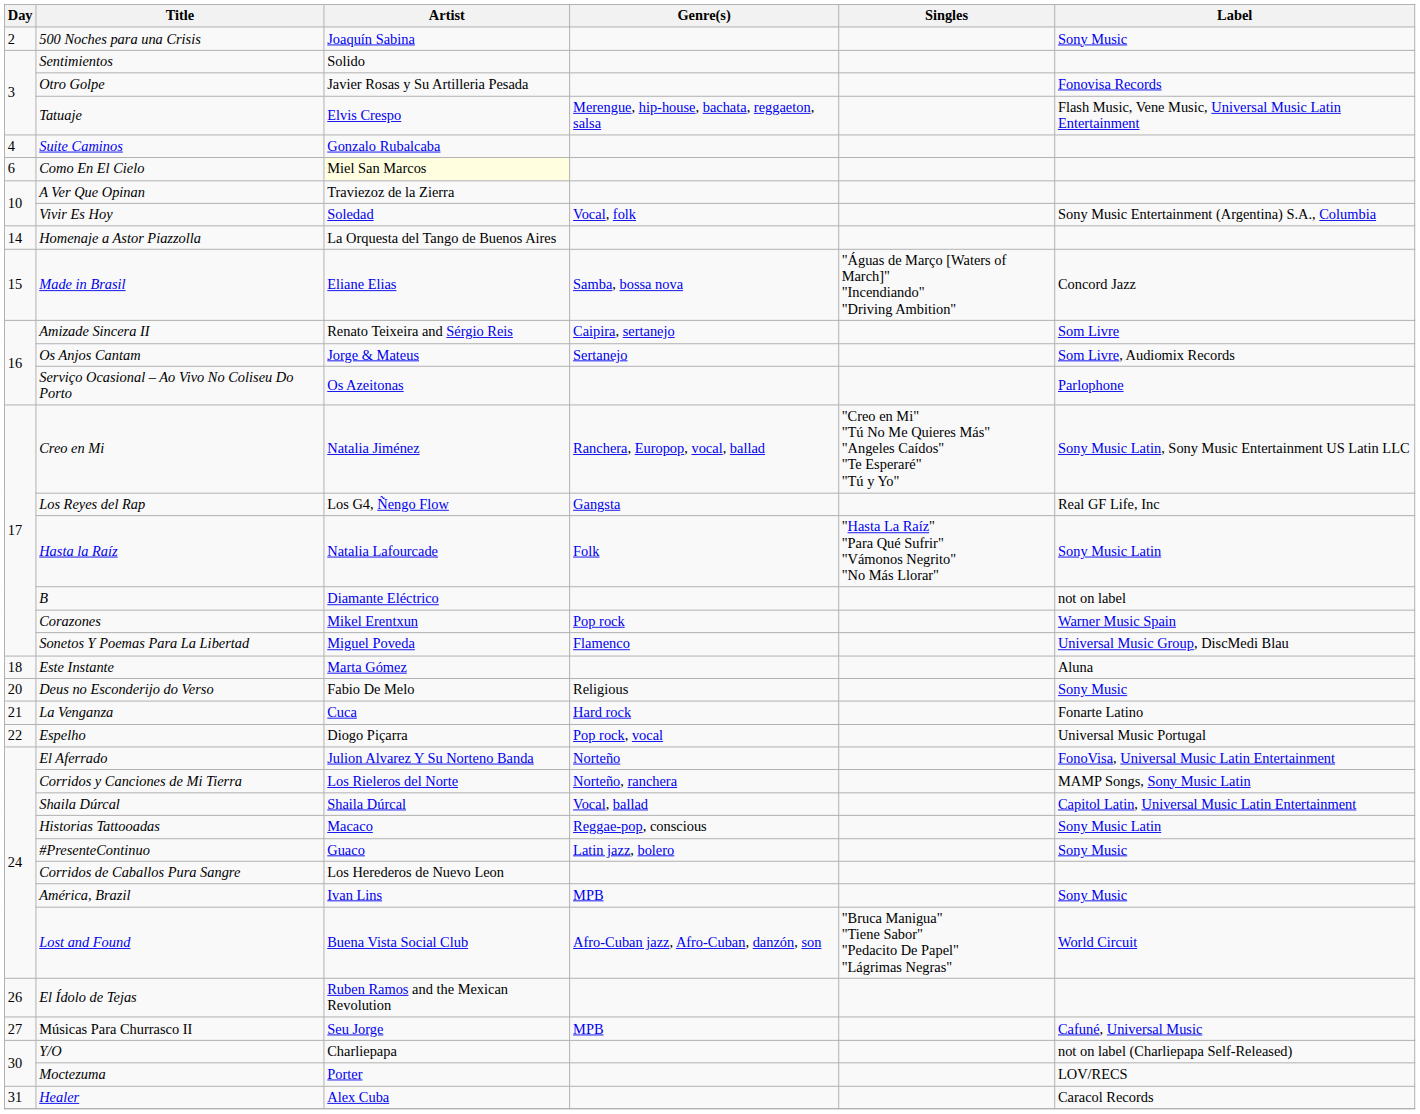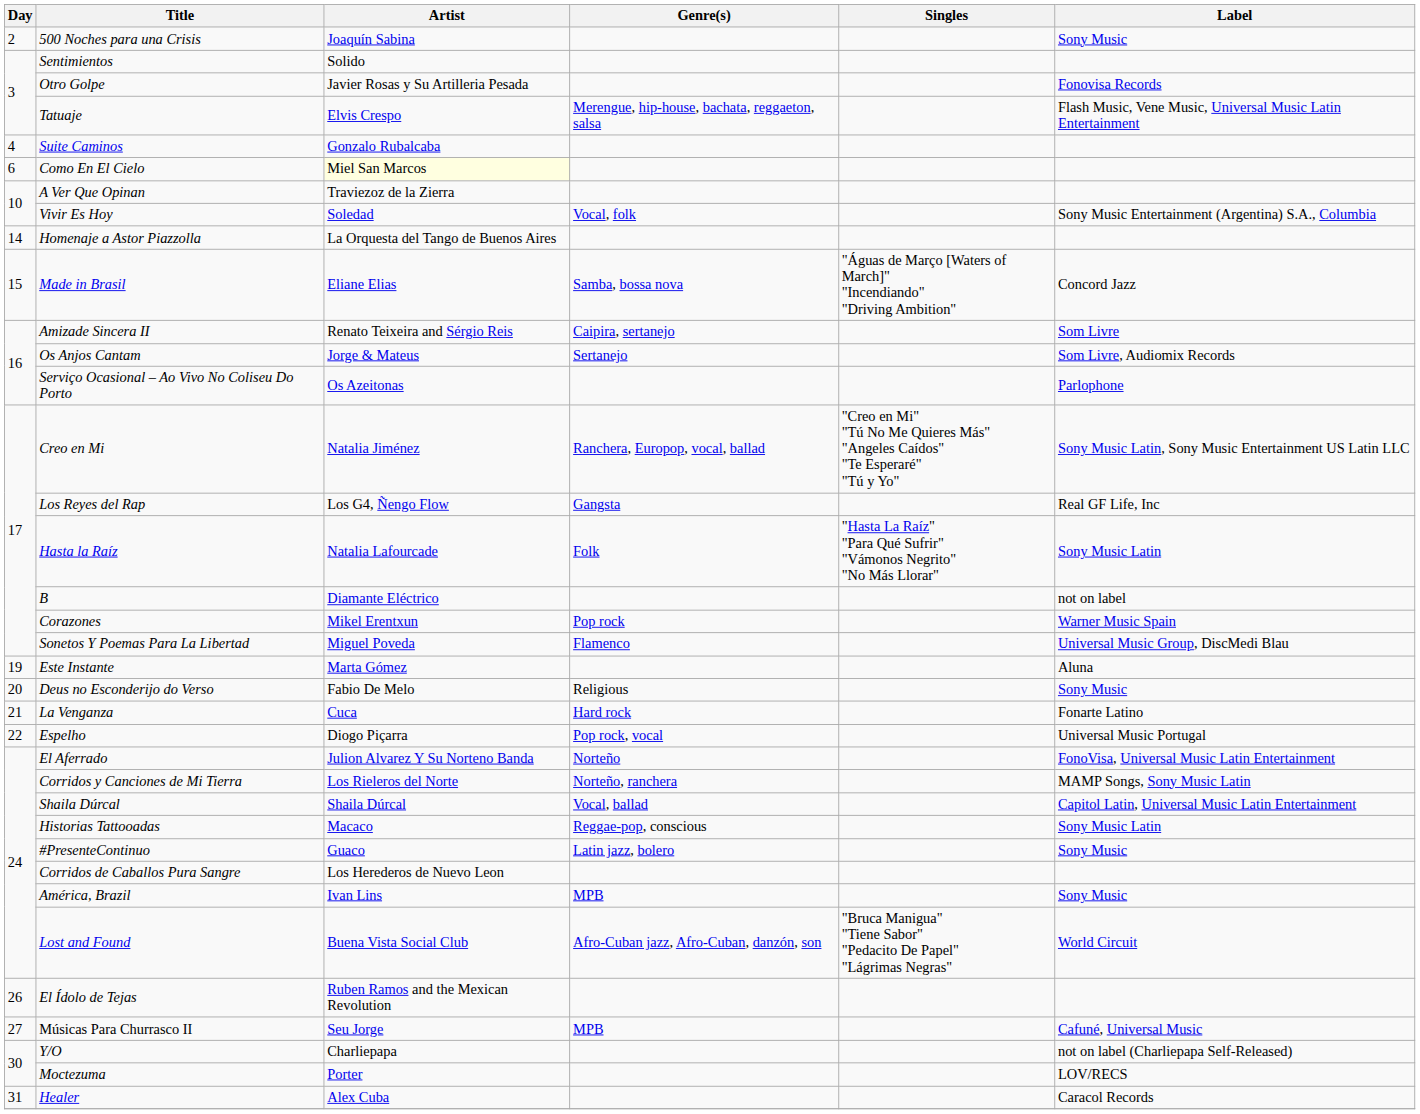Este Instante | Day: 18 -> 19
